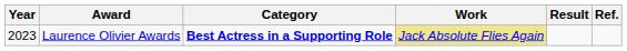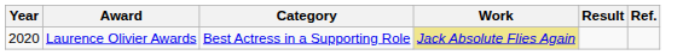Laurence Olivier Awards | Year: 2023 -> 2020
Laurence Olivier Awards | Category: bold -> normal
